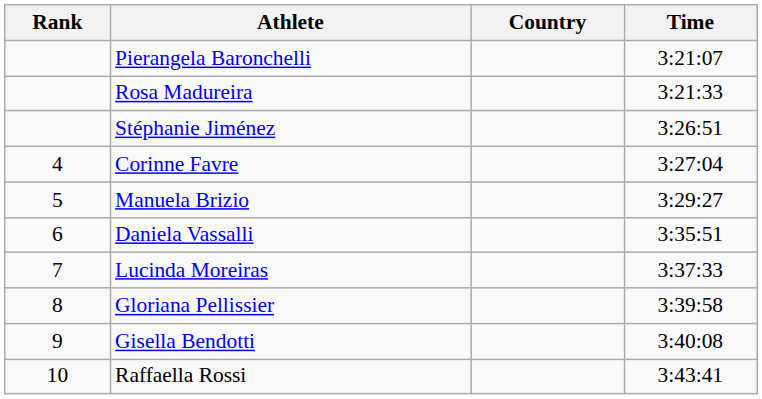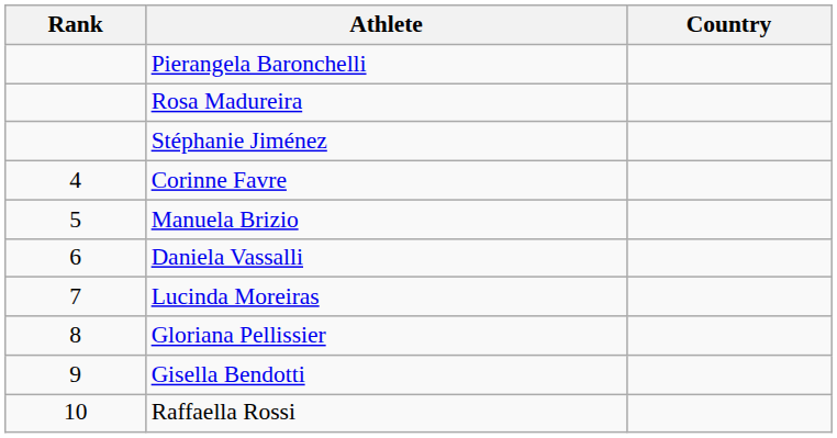- column: Time | 3:21:07 | 3:21:33 | 3:26:51 | 3:27:04 | 3:29:27 | 3:35:51 | 3:37:33 | 3:39:58 | 3:40:08 | 3:43:41
